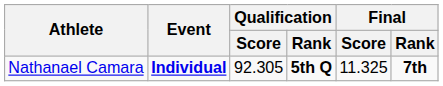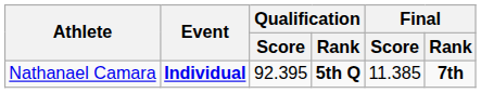Nathanael Camara | Qualification / Score: 92.305 -> 92.395
Nathanael Camara | Final / Score: 11.325 -> 11.385
